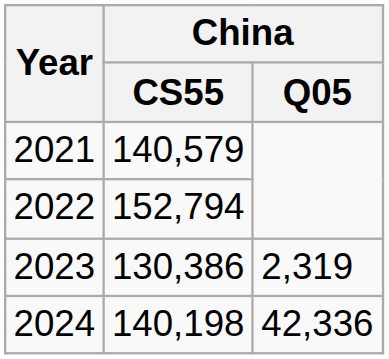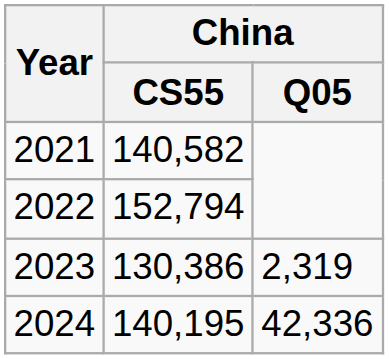2021 | China / CS55: 140,579 -> 140,582
2024 | China / CS55: 140,198 -> 140,195
